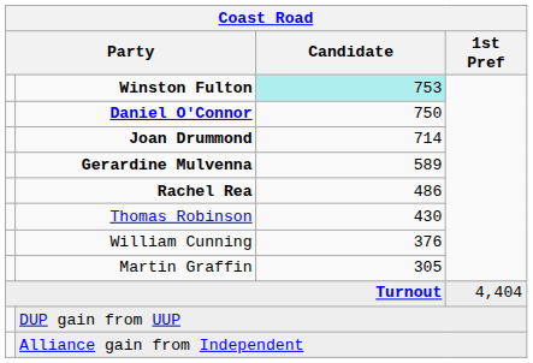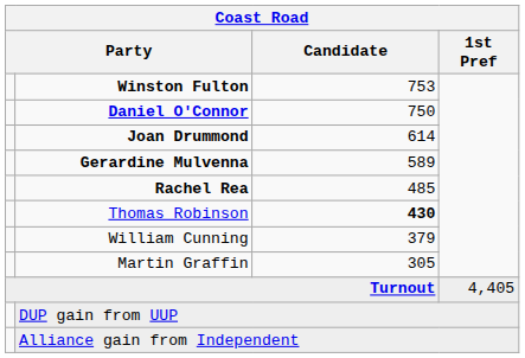Winston Fulton | Candidate: paleturquoise background -> no background
Joan Drummond | Candidate: 714 -> 614
Rachel Rea | Candidate: 486 -> 485
Thomas Robinson | Candidate: normal -> bold
William Cunning | Candidate: 376 -> 379
Turnout | 1st Pref: 4,404 -> 4,405
